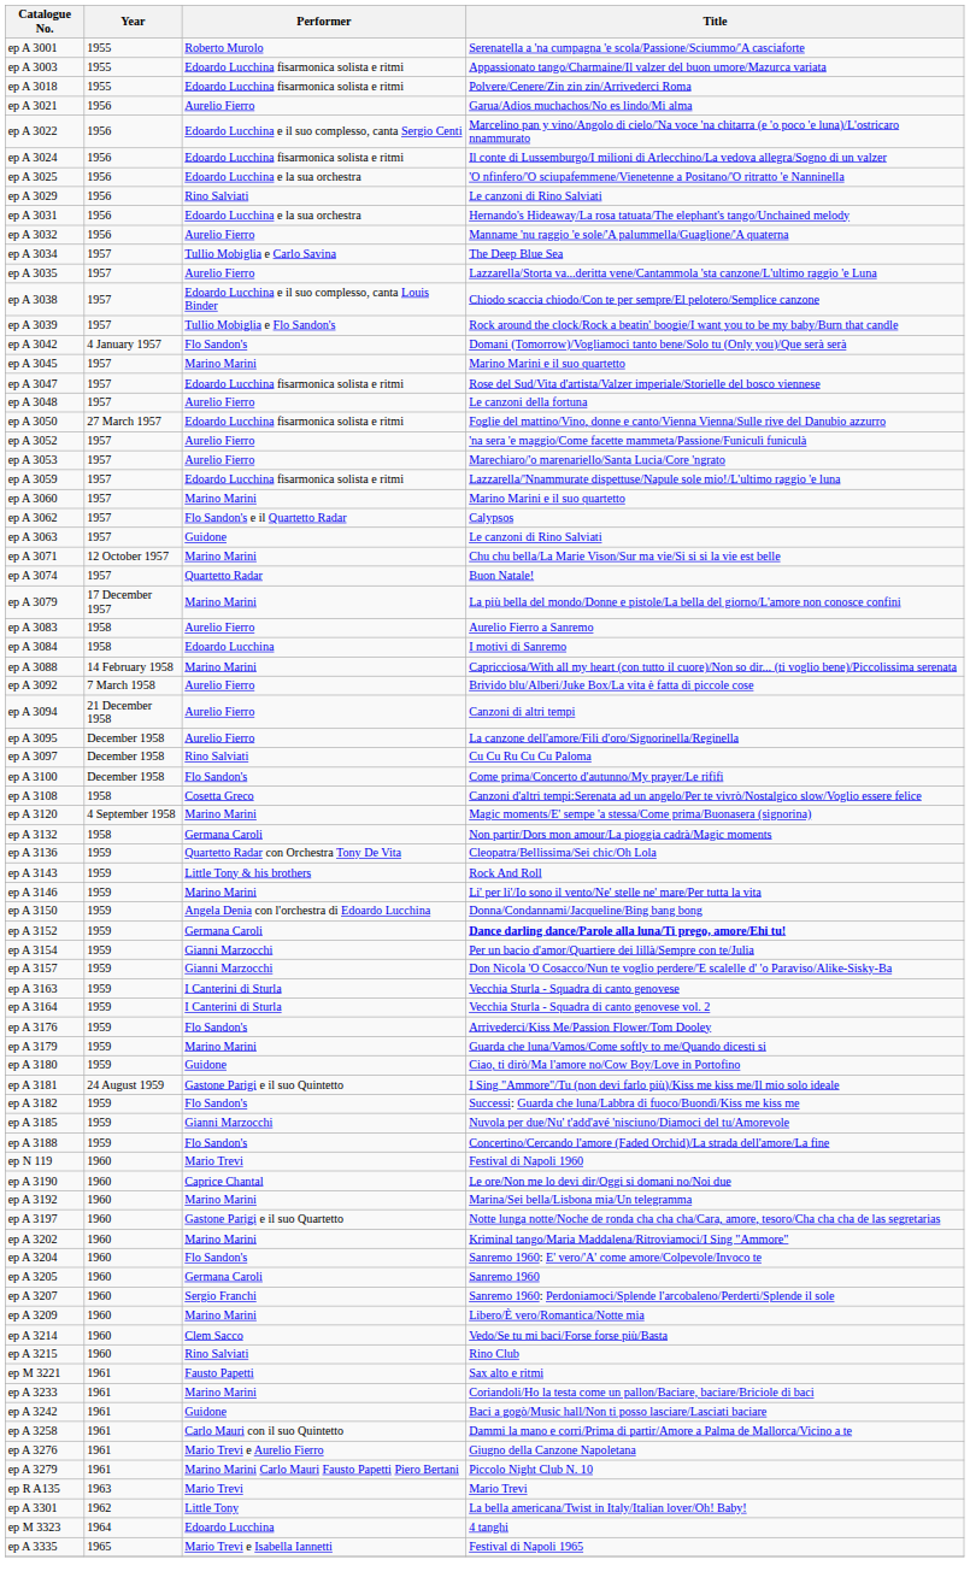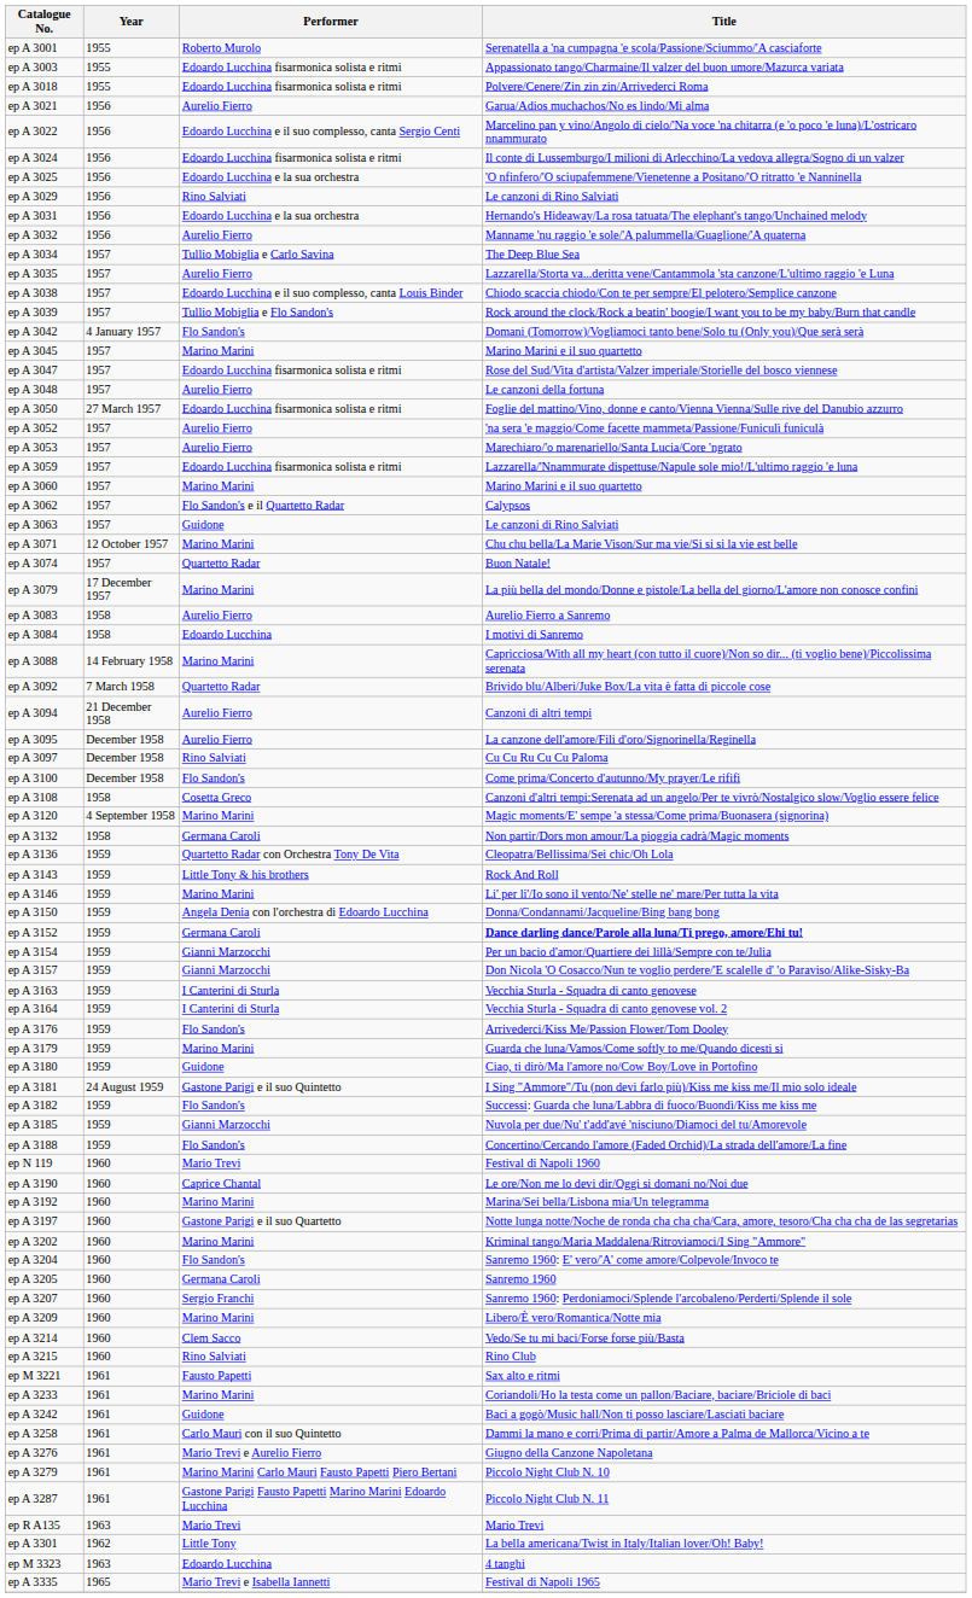ep A 3092 | Performer: Aurelio Fierro -> Quartetto Radar
+ row: ep A 3287 | 1961 | Gastone Parigi Fausto Papetti Marino Marini Edoardo Lucchina | Piccolo Night Club N. 11
ep M 3323 | Year: 1964 -> 1963
